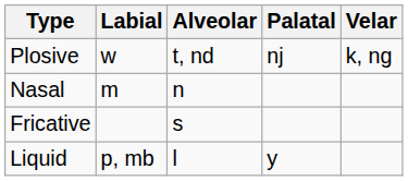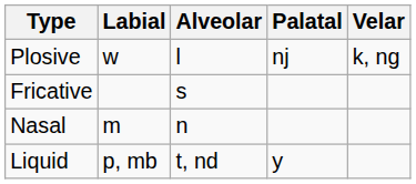Plosive | Alveolar: t, nd -> l
rows swapped: Nasal <-> Fricative
Liquid | Alveolar: l -> t, nd
